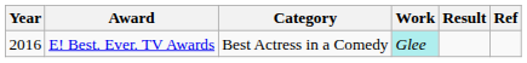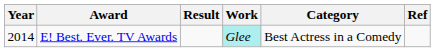columns swapped: Category <-> Result
E! Best. Ever. TV Awards | Year: 2016 -> 2014
